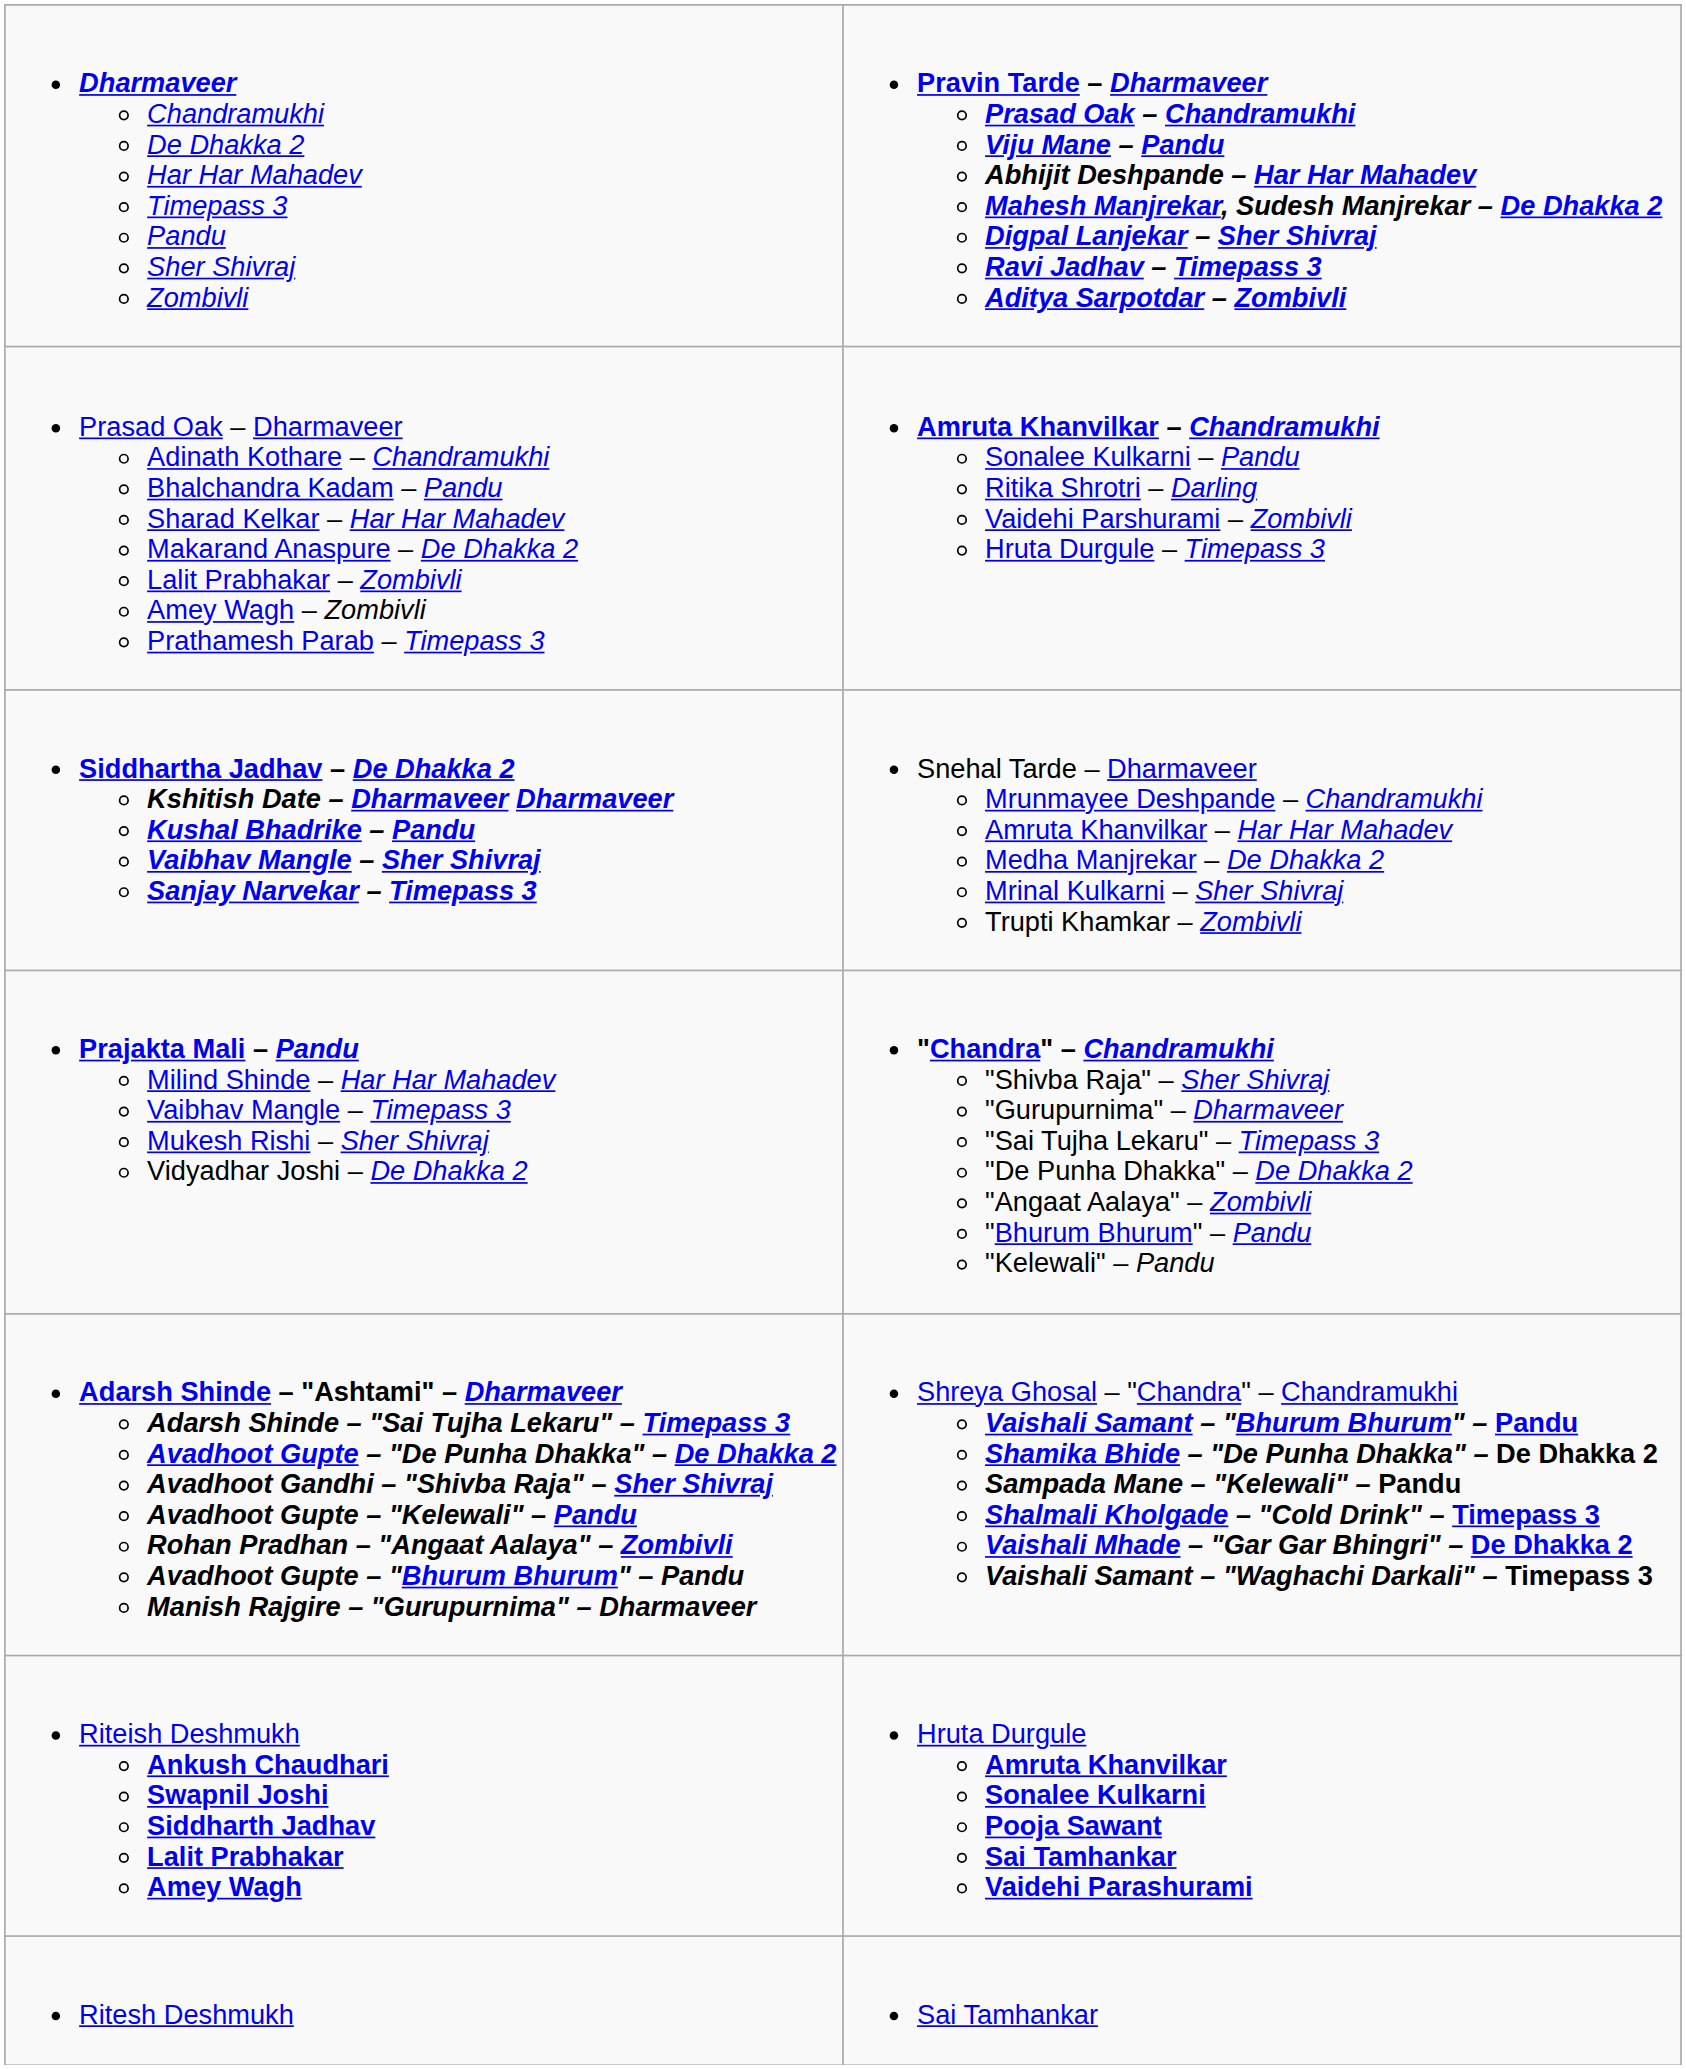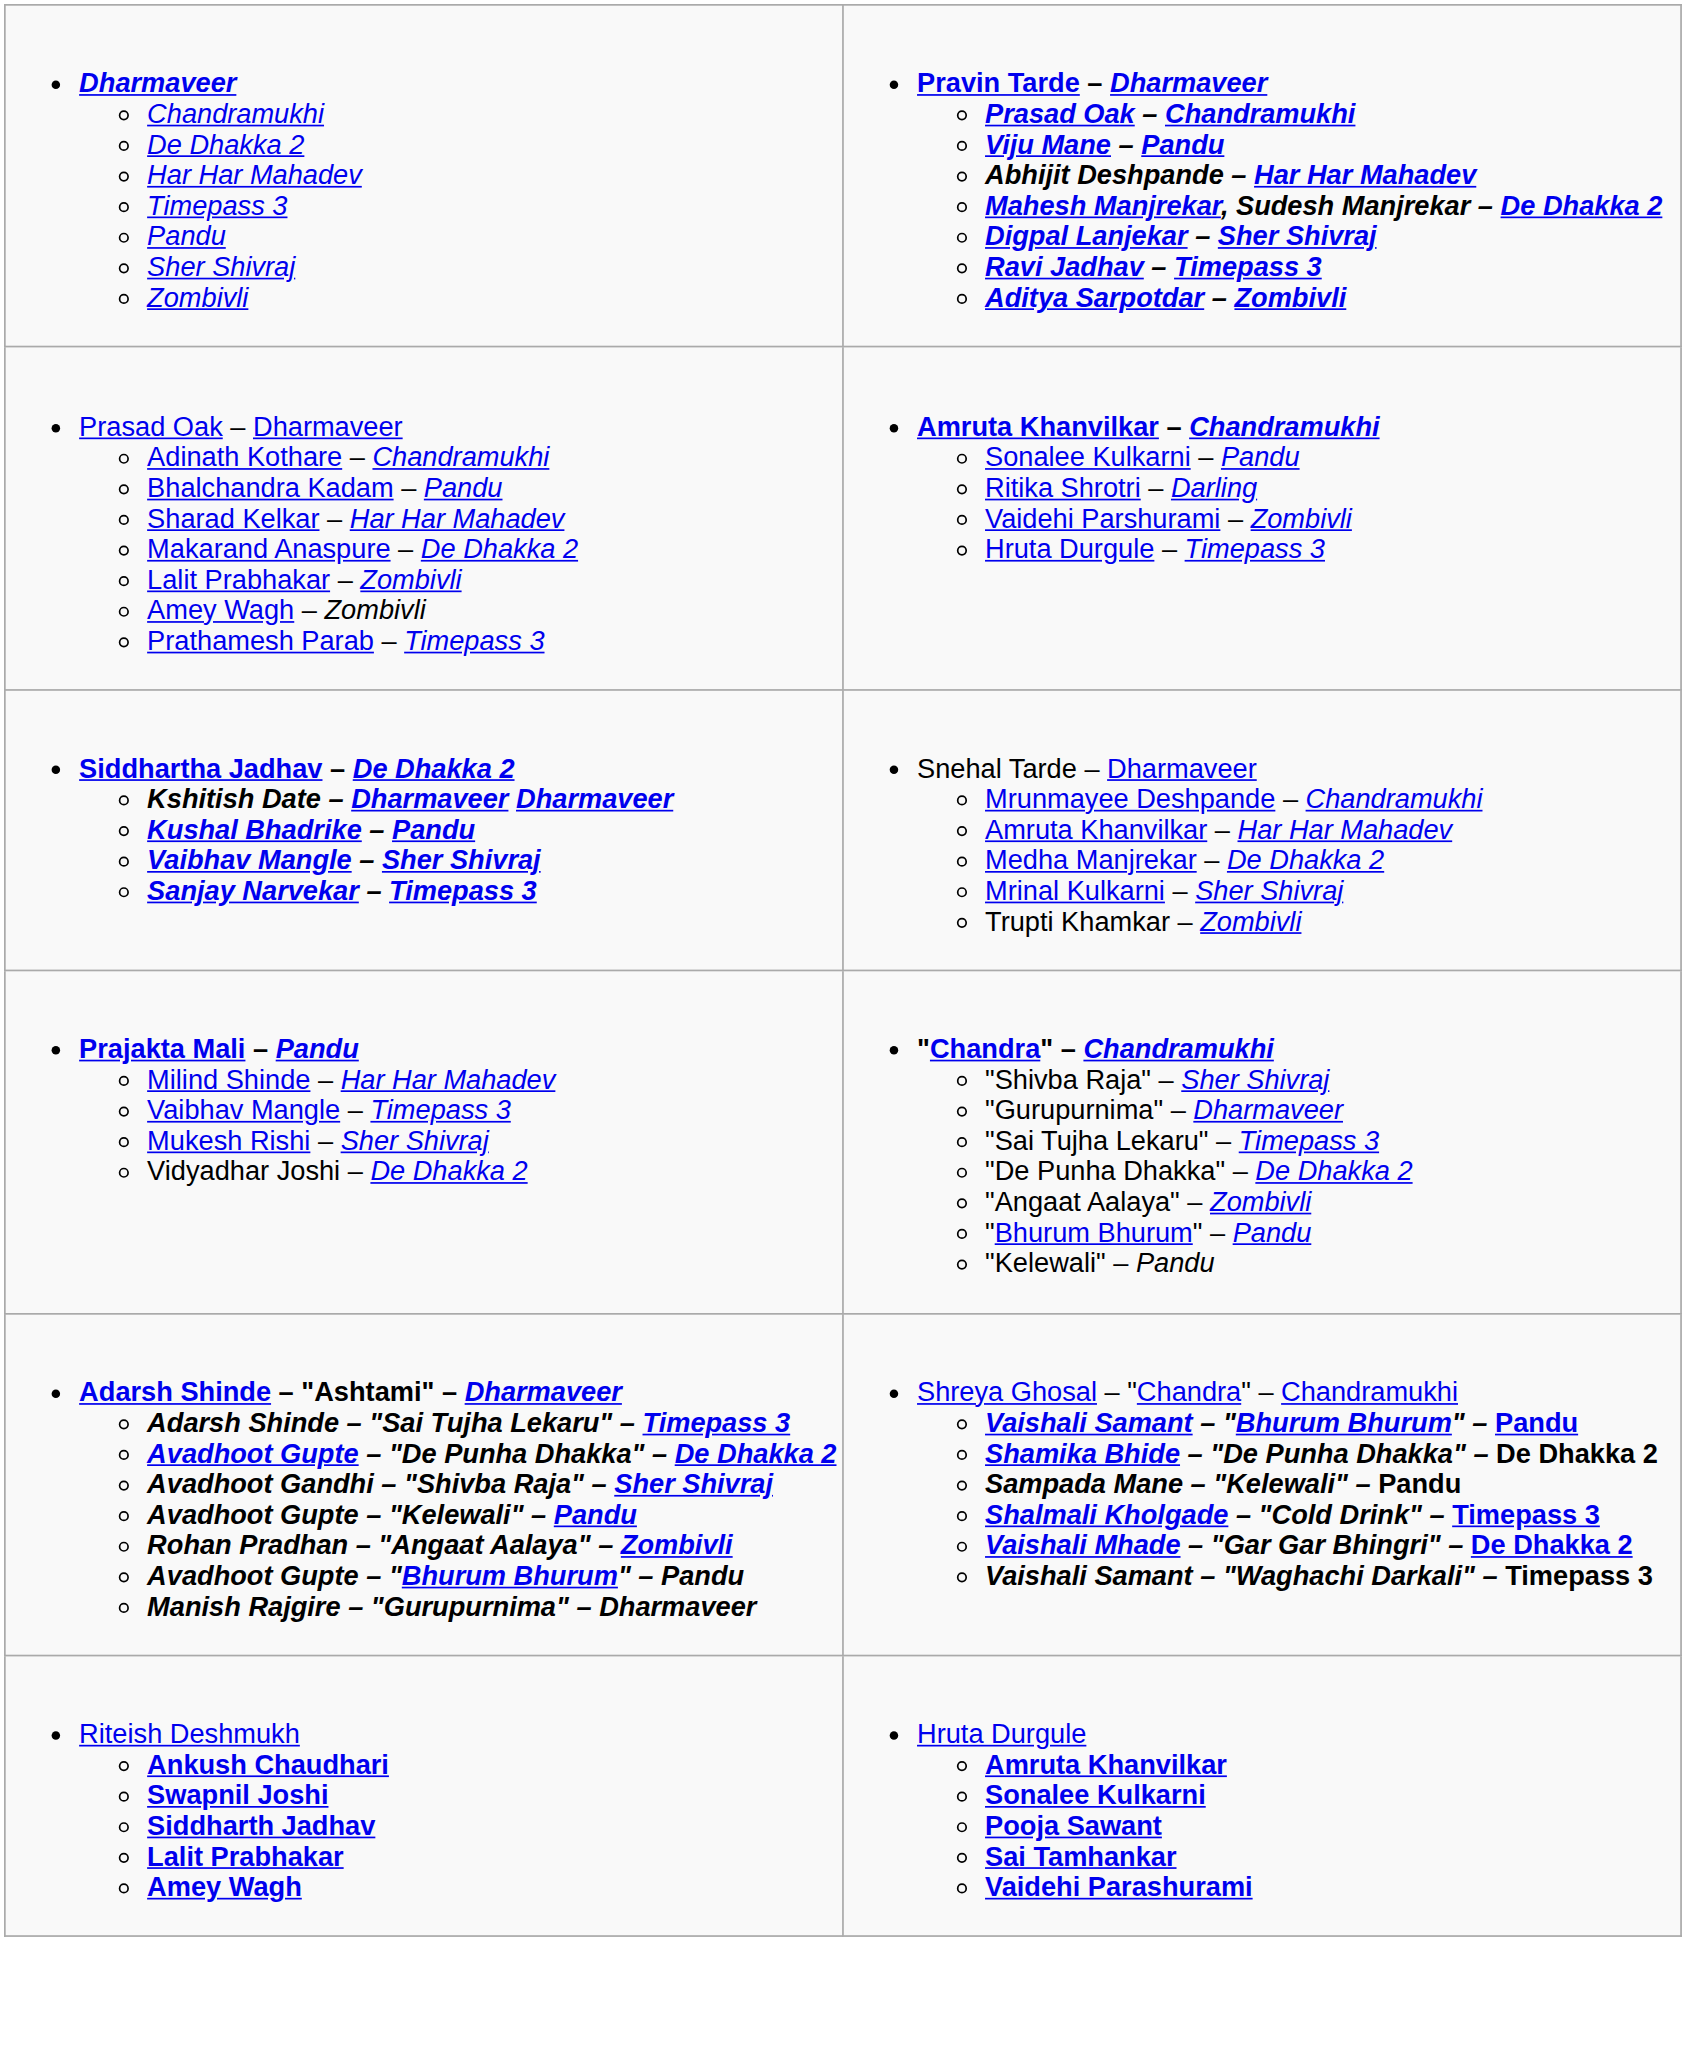- row: Ritesh Deshmukh | Sai Tamhankar
